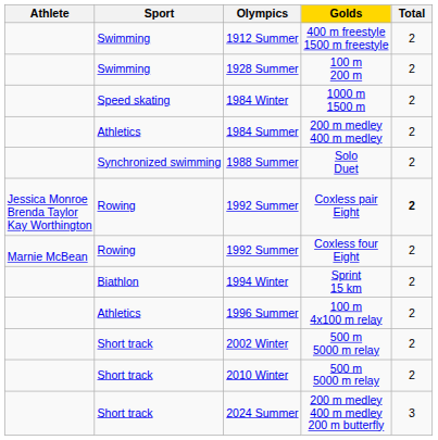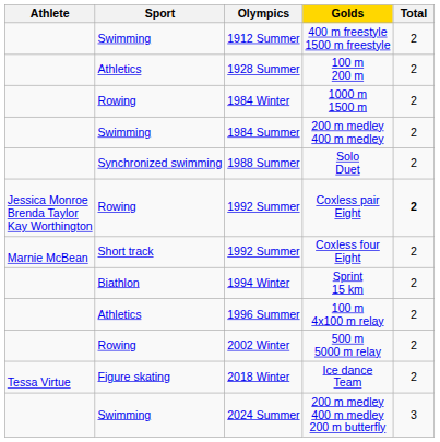1928 Summer | Sport: Swimming -> Athletics
1984 Winter | Sport: Speed skating -> Rowing
1984 Summer | Sport: Athletics -> Swimming
1992 Summer / Coxless four Eight | Sport: Rowing -> Short track
2002 Winter | Sport: Short track -> Rowing
- row: Short track | 2010 Winter | 500 m 5000 m relay | 2
+ row: Tessa Virtue | Figure skating | 2018 Winter | Ice dance Team | 2
2024 Summer | Sport: Short track -> Swimming
